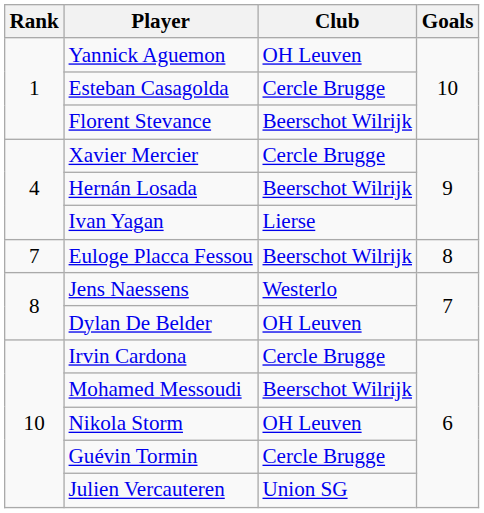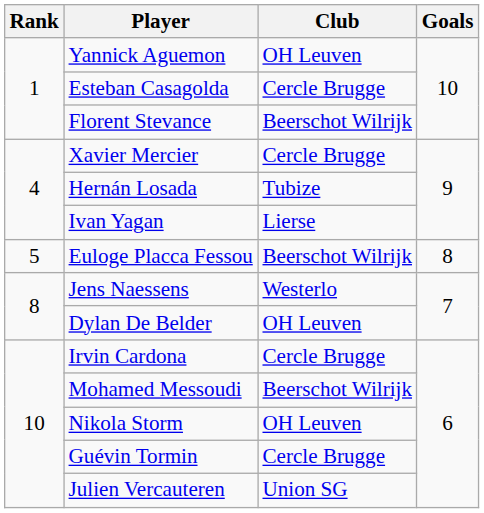Hernán Losada | Club: Beerschot Wilrijk -> Tubize
Euloge Placca Fessou | Rank: 7 -> 5
